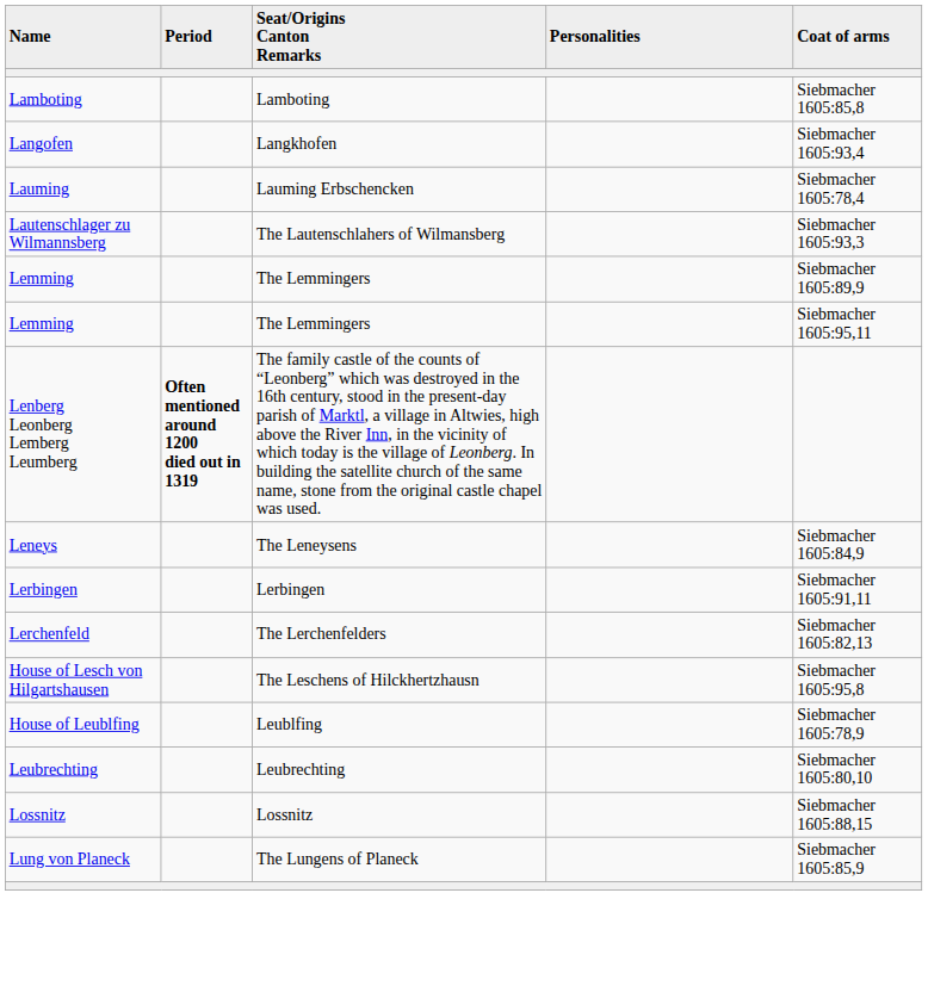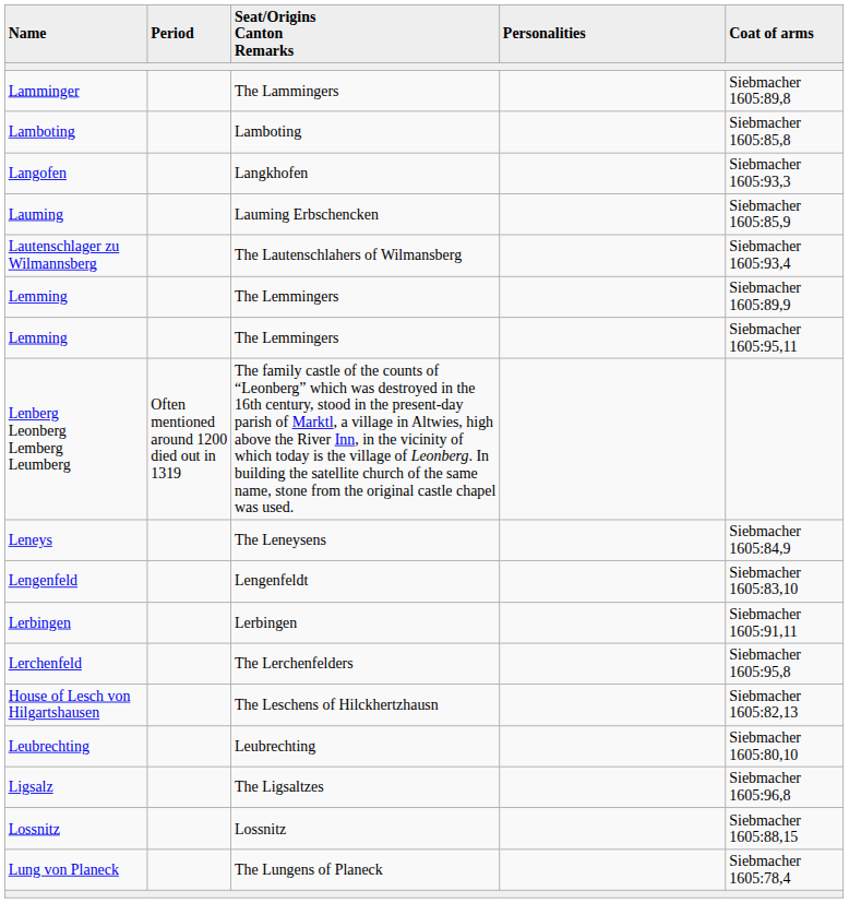+ row: Lamminger | The Lammingers | Siebmacher 1605:89,8
Langofen | Coat of arms: Siebmacher 1605:93,4 -> Siebmacher 1605:93,3
Lauming | Coat of arms: Siebmacher 1605:78,4 -> Siebmacher 1605:85,9
Lautenschlager zu Wilmannsberg | Coat of arms: Siebmacher 1605:93,3 -> Siebmacher 1605:93,4
Lenberg Leonberg Lemberg Leumberg | Period: bold -> normal
+ row: Lengenfeld | Lengenfeldt | Siebmacher 1605:83,10
Lerchenfeld | Coat of arms: Siebmacher 1605:82,13 -> Siebmacher 1605:95,8
House of Lesch von Hilgartshausen | Coat of arms: Siebmacher 1605:95,8 -> Siebmacher 1605:82,13
- row: House of Leublfing | Leublfing | Siebmacher 1605:78,9
+ row: Ligsalz | The Ligsaltzes | Siebmacher 1605:96,8
Lung von Planeck | Coat of arms: Siebmacher 1605:85,9 -> Siebmacher 1605:78,4
